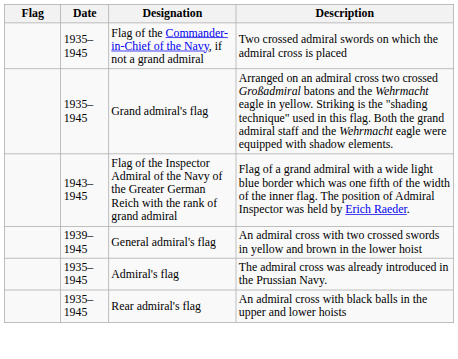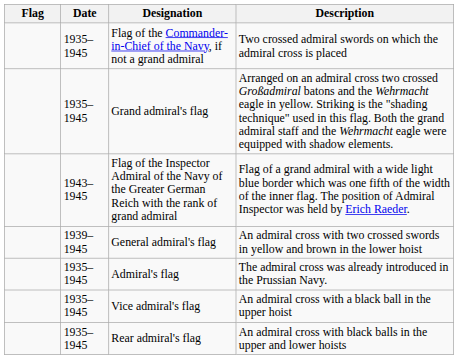+ row: 1935–1945 | Vice admiral's flag | An admiral cross with a black ball in the upper hoist
